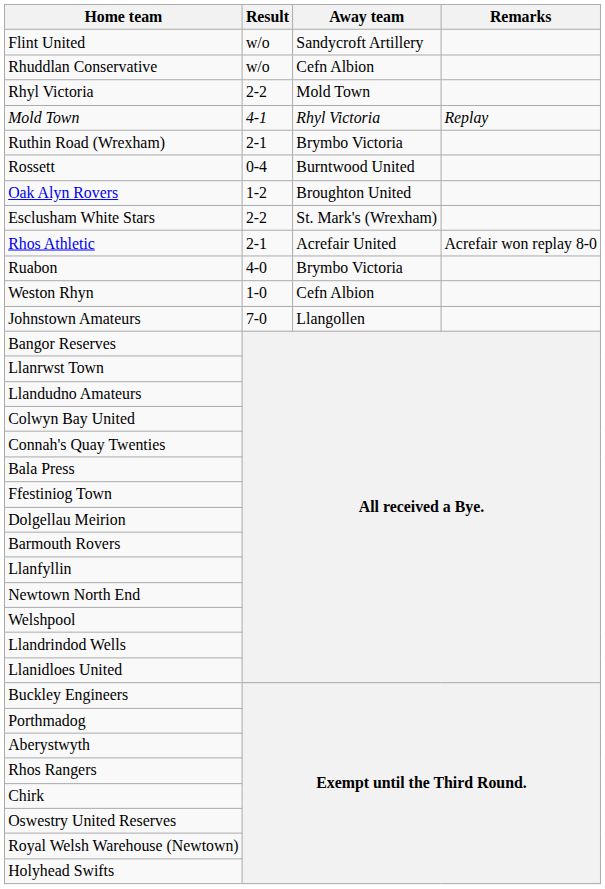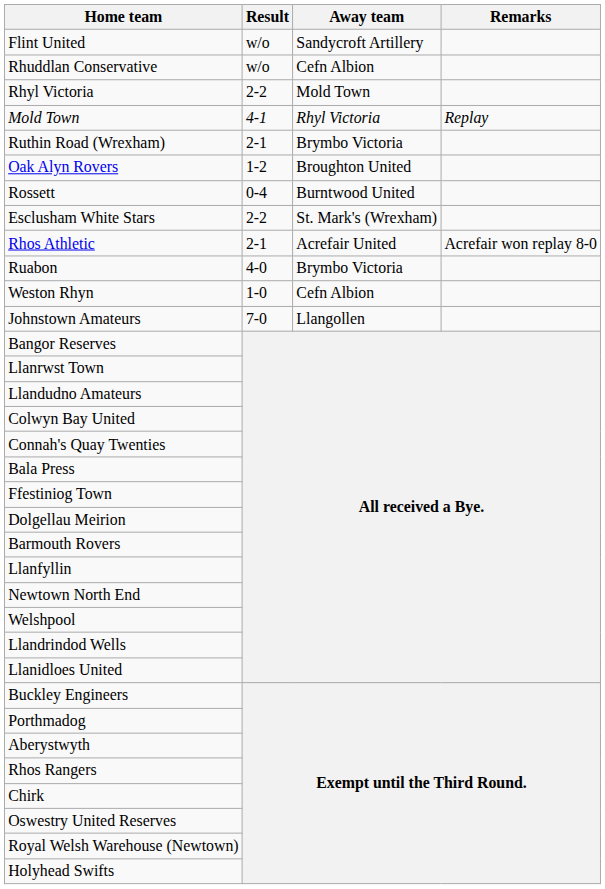rows swapped: Oak Alyn Rovers <-> Rossett
